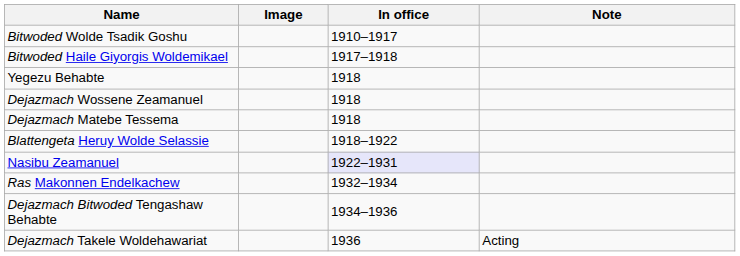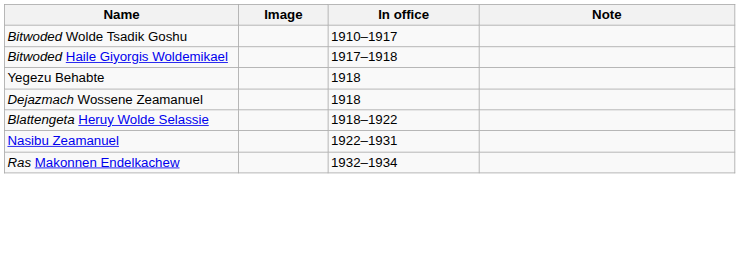- row: Dejazmach Matebe Tessema | 1918
Nasibu Zeamanuel | In office: lavender background -> no background
- row: Dejazmach Bitwoded Tengashaw Behabte | 1934–1936
- row: Dejazmach Takele Woldehawariat | 1936 | Acting
